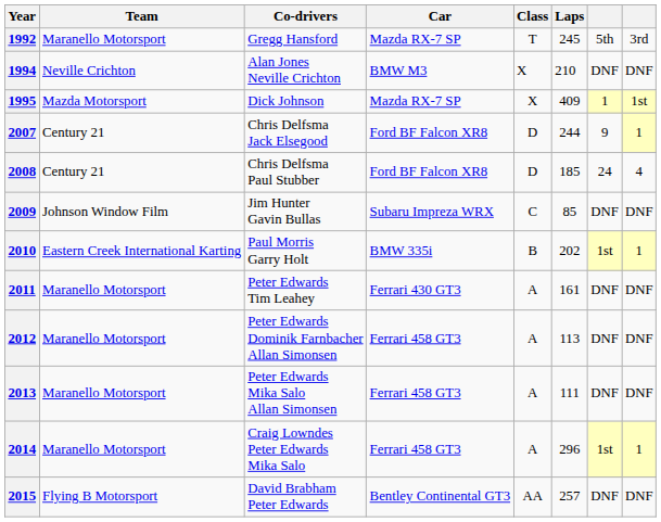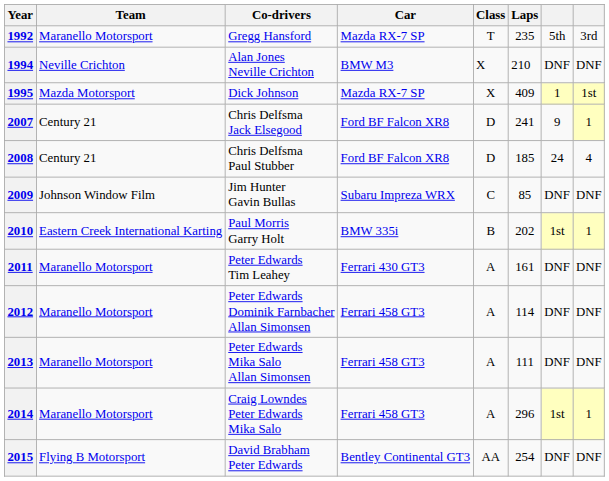1992 | Laps: 245 -> 235
2007 | Laps: 244 -> 241
2012 | Laps: 113 -> 114
2015 | Laps: 257 -> 254
